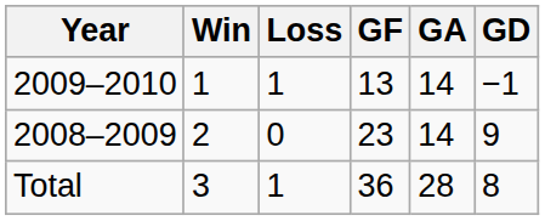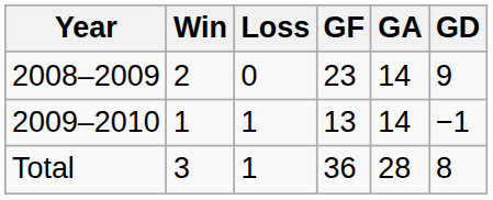rows swapped: 2008–2009 <-> 2009–2010
